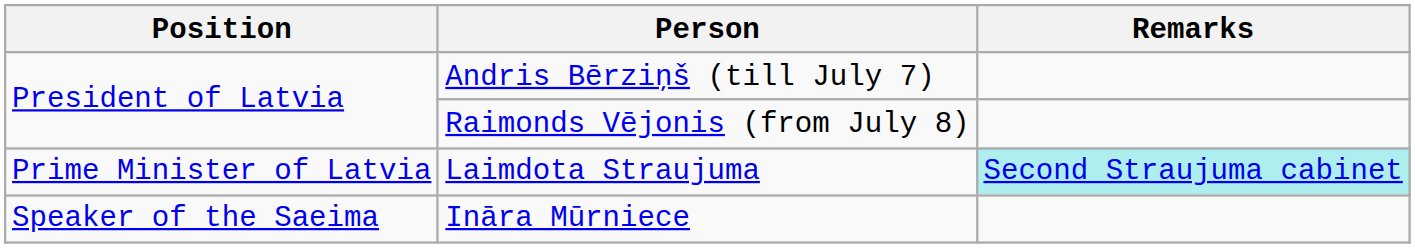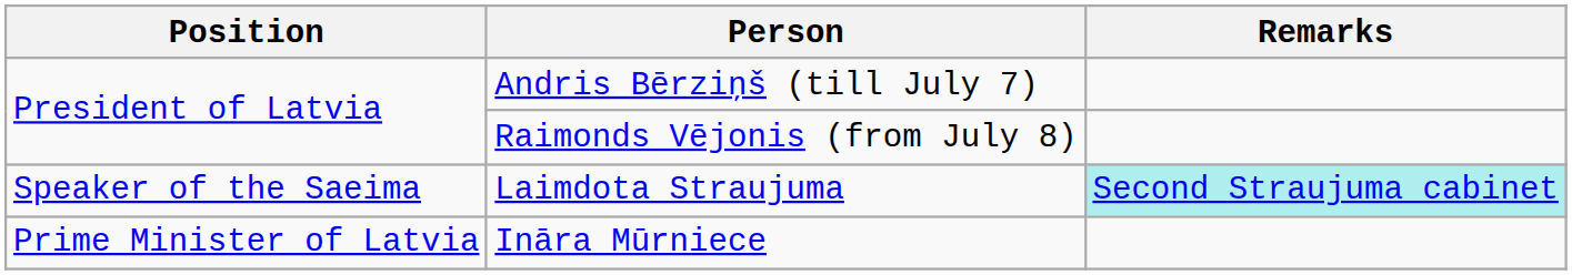Laimdota Straujuma | Position: Prime Minister of Latvia -> Speaker of the Saeima
Ināra Mūrniece | Position: Speaker of the Saeima -> Prime Minister of Latvia
